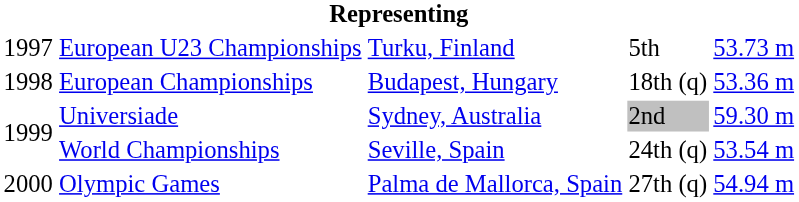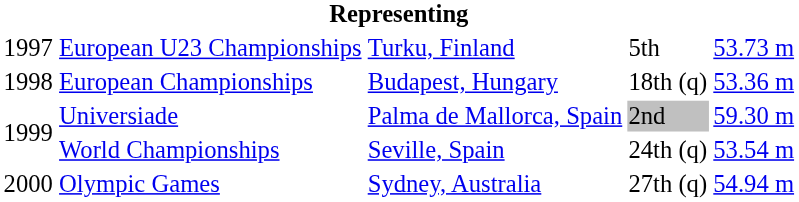Universiade | column 3: Sydney, Australia -> Palma de Mallorca, Spain
Olympic Games | column 3: Palma de Mallorca, Spain -> Sydney, Australia
